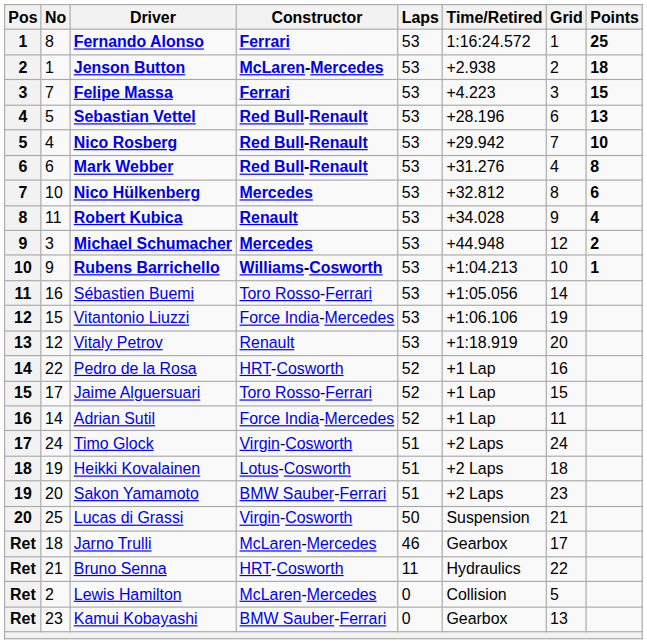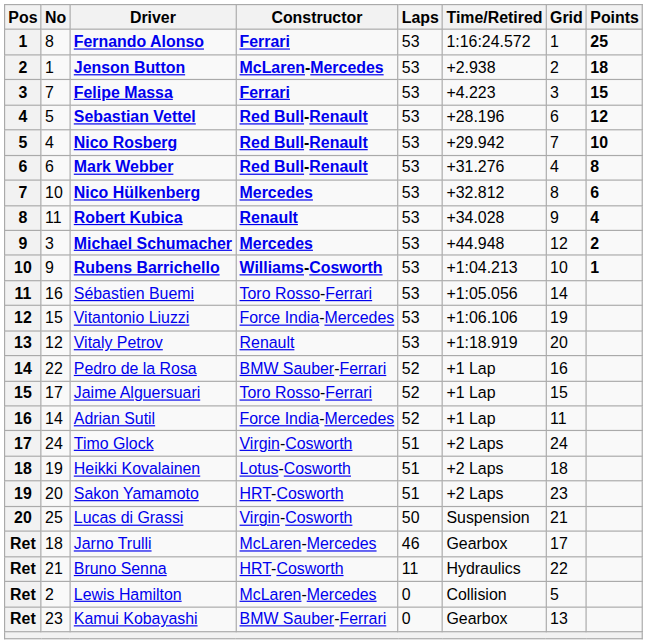Sebastian Vettel | Points: 13 -> 12
Pedro de la Rosa | Constructor: HRT-Cosworth -> BMW Sauber-Ferrari
Sakon Yamamoto | Constructor: BMW Sauber-Ferrari -> HRT-Cosworth
